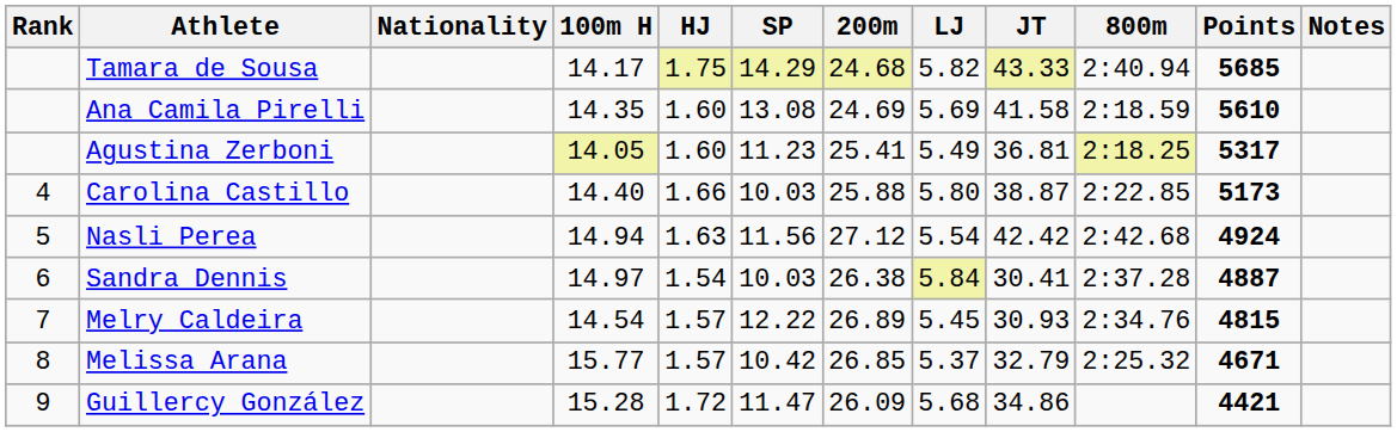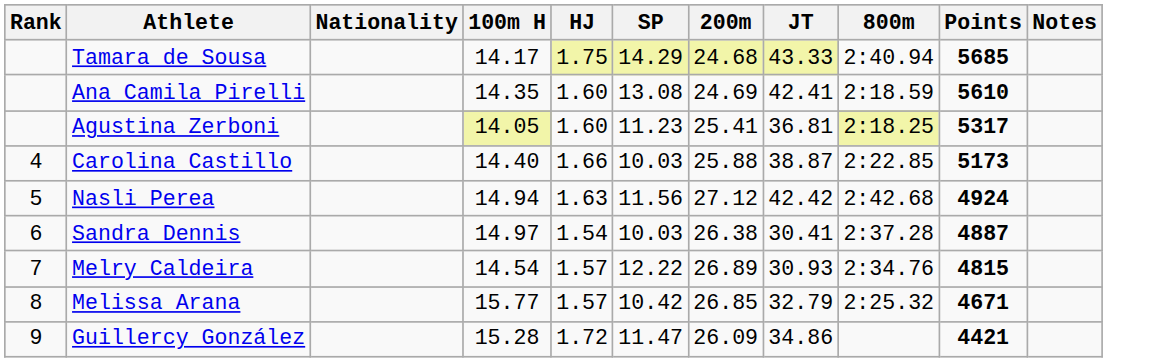- column: LJ | 5.82 | 5.69 | 5.49 | 5.80 | 5.54 | 5.84 | 5.45 | 5.37 | 5.68
Ana Camila Pirelli | JT: 41.58 -> 42.41
